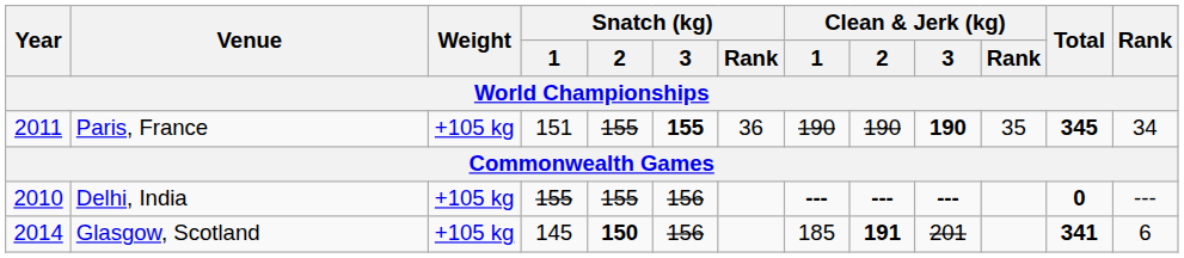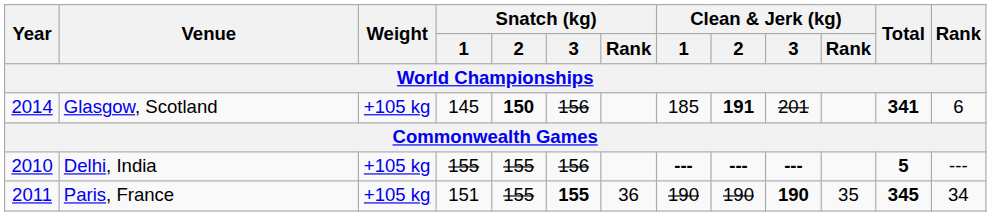rows swapped: Paris, France <-> Glasgow, Scotland
Delhi, India | Total: 0 -> 5
